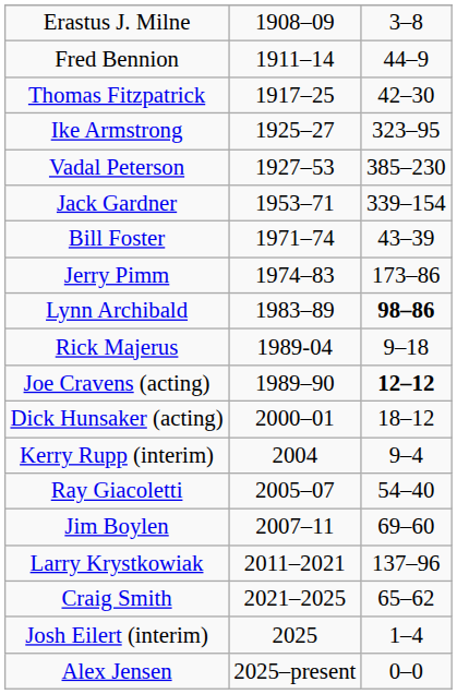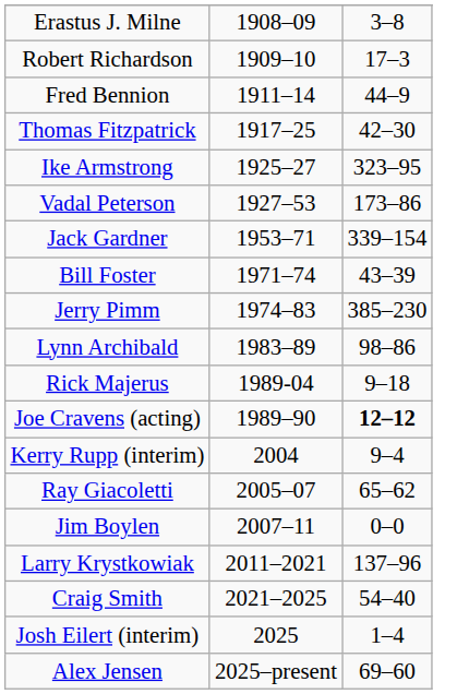+ row: Robert Richardson | 1909–10 | 17–3
Vadal Peterson | column 3: 385–230 -> 173–86
Jerry Pimm | column 3: 173–86 -> 385–230
Lynn Archibald | column 3: bold -> normal
- row: Dick Hunsaker (acting) | 2000–01 | 18–12
Ray Giacoletti | column 3: 54–40 -> 65–62
Jim Boylen | column 3: 69–60 -> 0–0
Craig Smith | column 3: 65–62 -> 54–40
Alex Jensen | column 3: 0–0 -> 69–60
